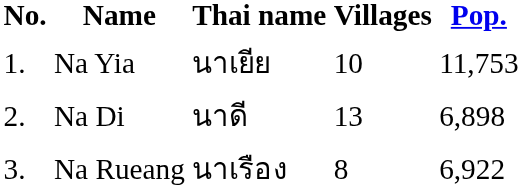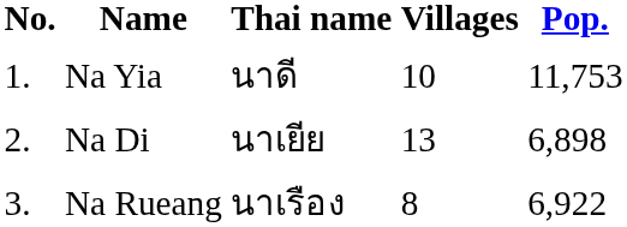Na Yia | Thai name: นาเยีย -> นาดี
Na Di | Thai name: นาดี -> นาเยีย
